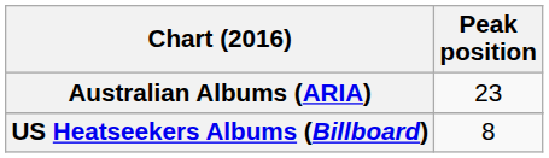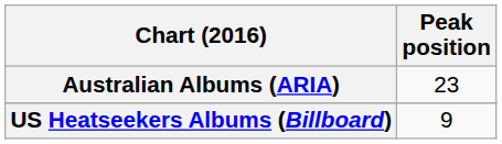US Heatseekers Albums (Billboard) | Peak position: 8 -> 9
